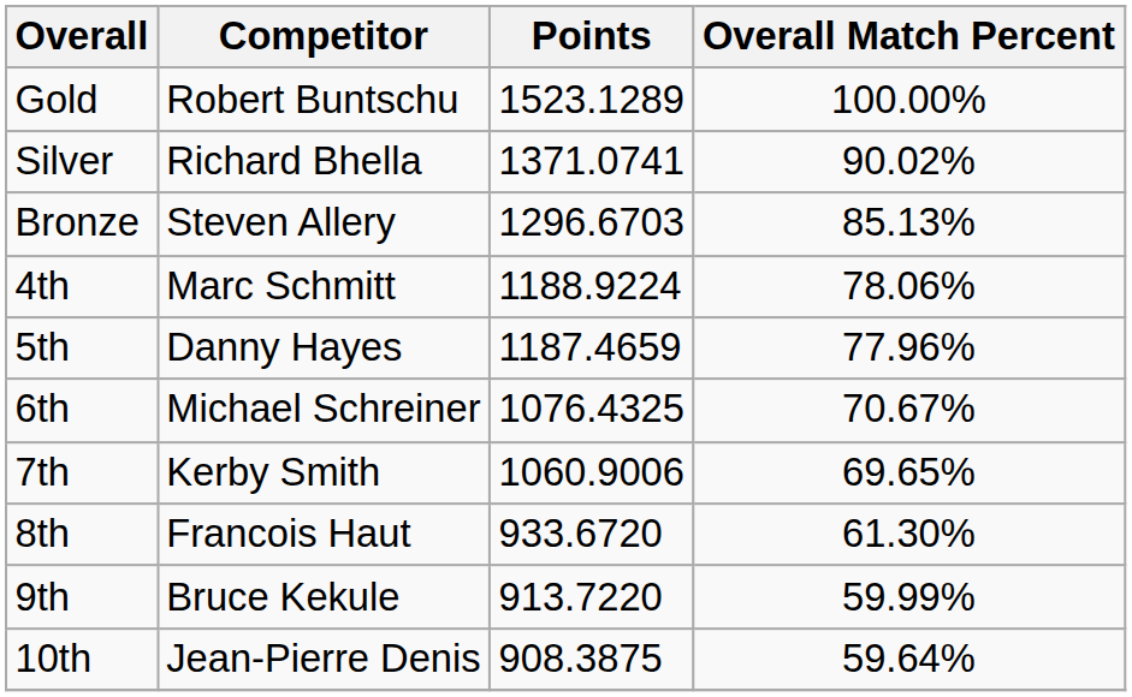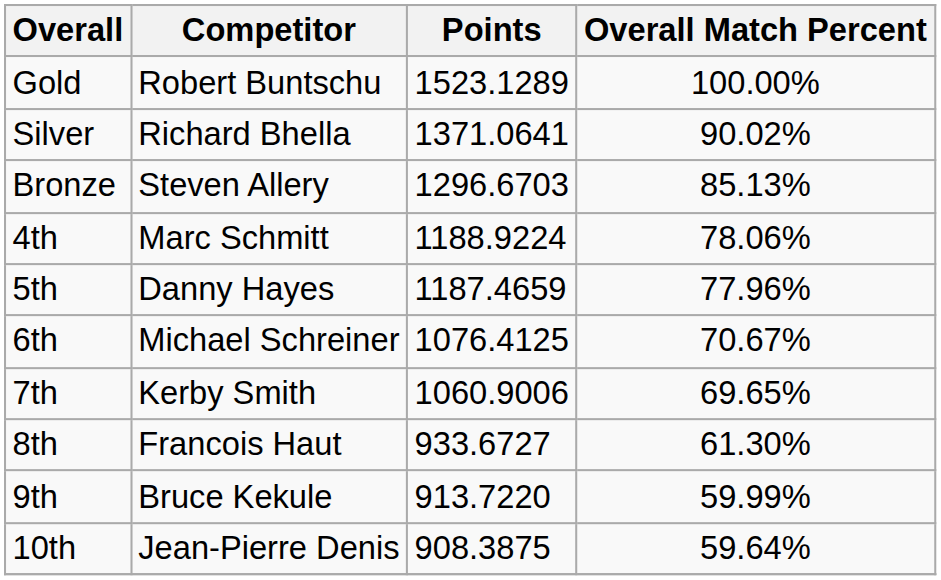Silver | Points: 1371.0741 -> 1371.0641
6th | Points: 1076.4325 -> 1076.4125
8th | Points: 933.6720 -> 933.6727
